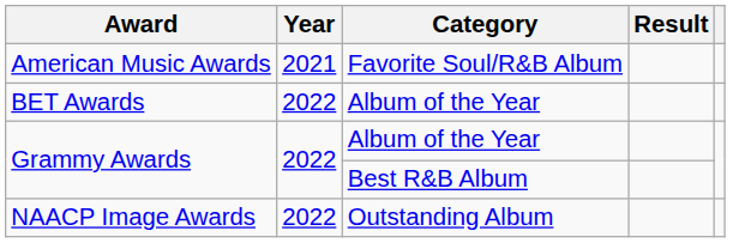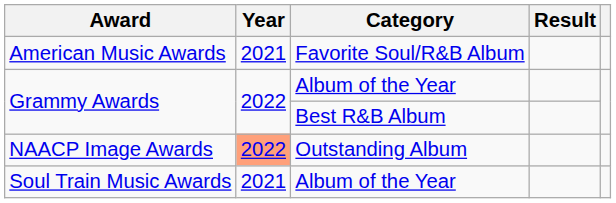- row: BET Awards | 2022 | Album of the Year
NAACP Image Awards | Year: no background -> lightsalmon background
+ row: Soul Train Music Awards | 2021 | Album of the Year
